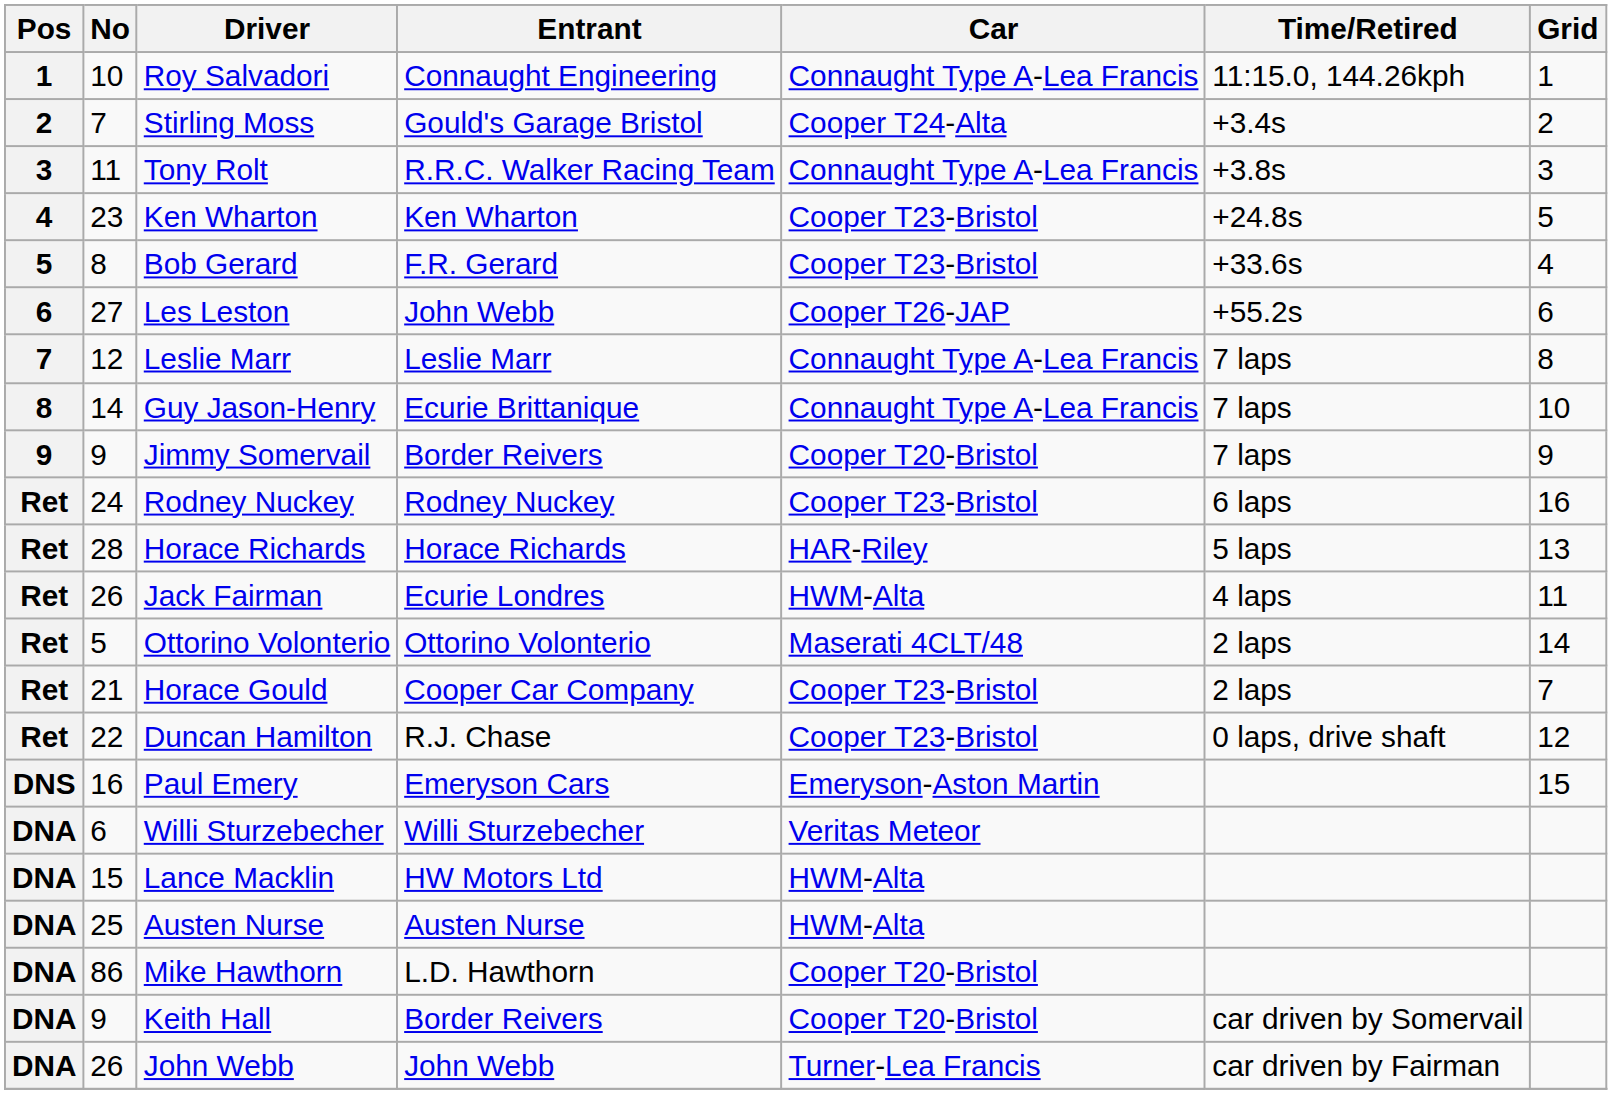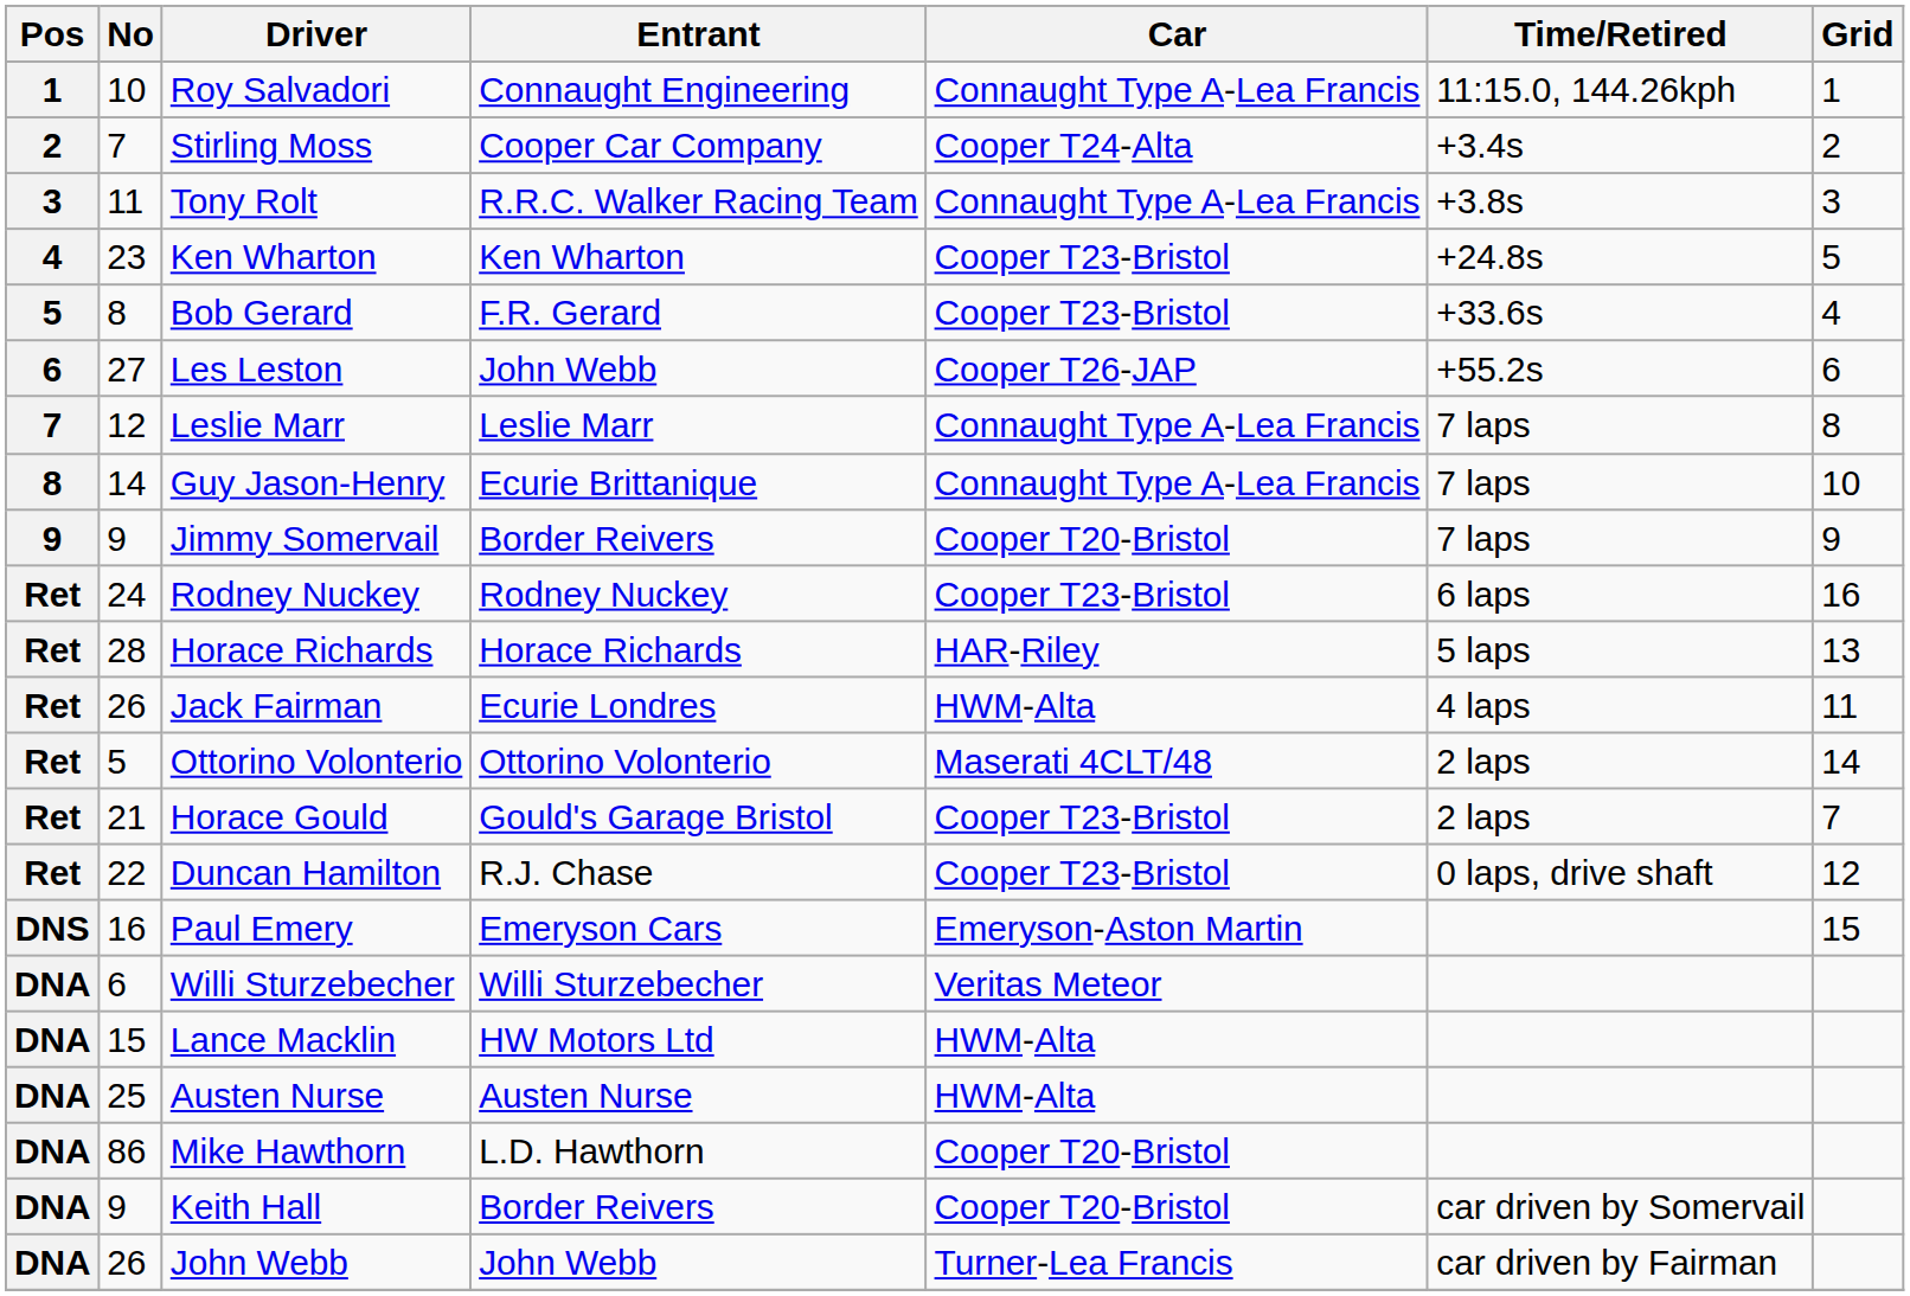Stirling Moss | Entrant: Gould's Garage Bristol -> Cooper Car Company
Horace Gould | Entrant: Cooper Car Company -> Gould's Garage Bristol
